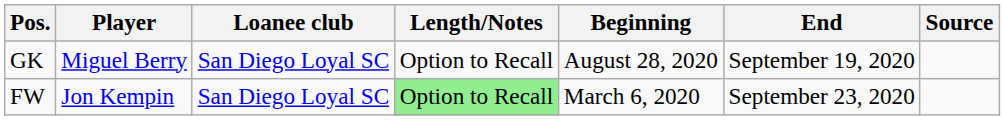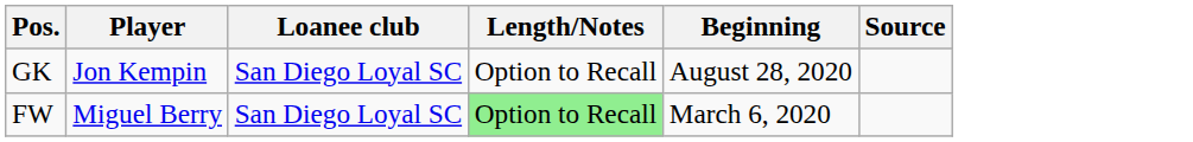- column: End | September 19, 2020 | September 23, 2020
GK | Player: Miguel Berry -> Jon Kempin
FW | Player: Jon Kempin -> Miguel Berry
